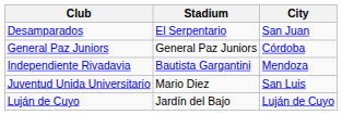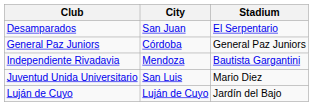columns swapped: City <-> Stadium
